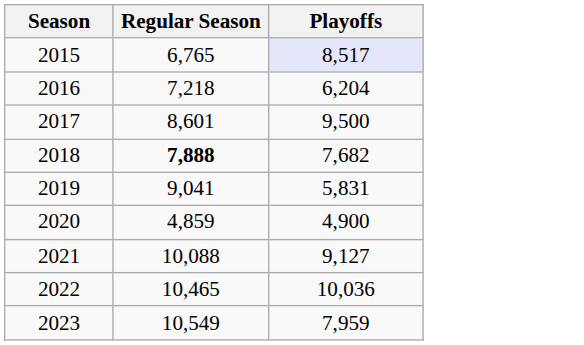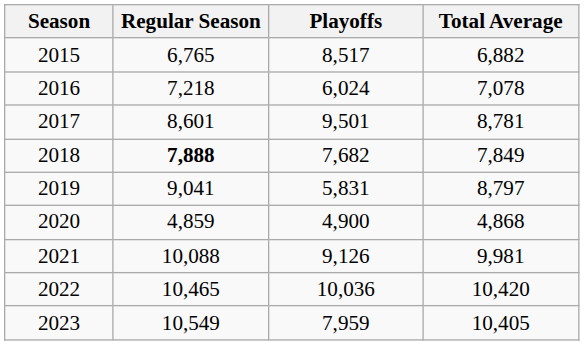+ column: Total Average | 6,882 | 7,078 | 8,781 | 7,849 | 8,797 | 4,868 | 9,981 | 10,420 | 10,405
2015 | Playoffs: lavender background -> no background
2016 | Playoffs: 6,204 -> 6,024
2017 | Playoffs: 9,500 -> 9,501
2021 | Playoffs: 9,127 -> 9,126
